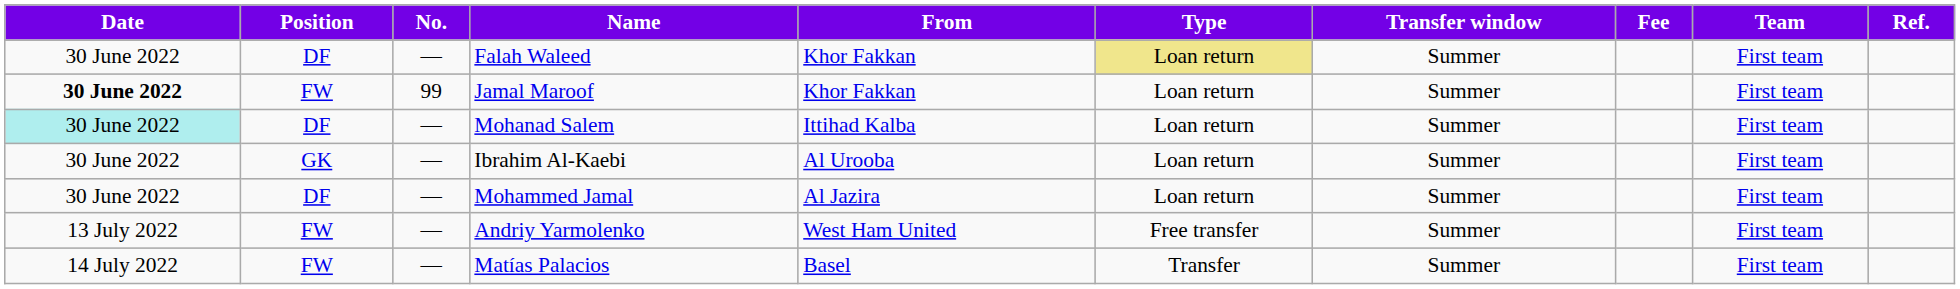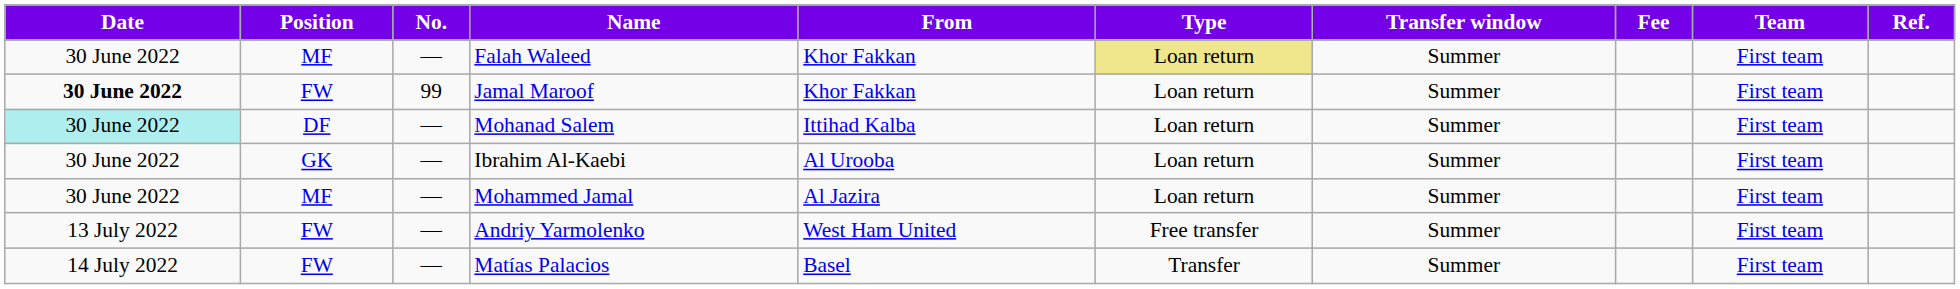Falah Waleed | Position: DF -> MF
Mohammed Jamal | Position: DF -> MF
